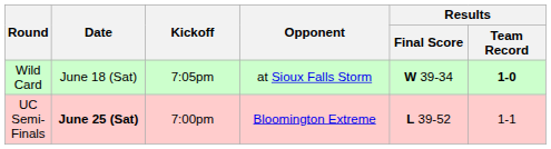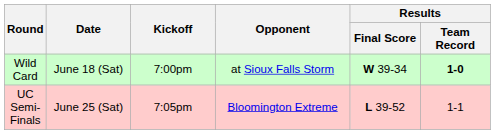Wild Card | Kickoff: 7:05pm -> 7:00pm
UC Semi-Finals | Date: bold -> normal
UC Semi-Finals | Kickoff: 7:00pm -> 7:05pm
